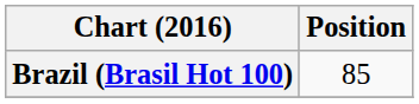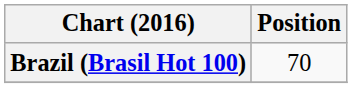Brazil (Brasil Hot 100) | Position: 85 -> 70
